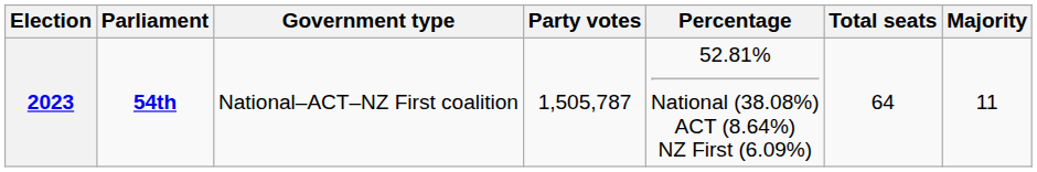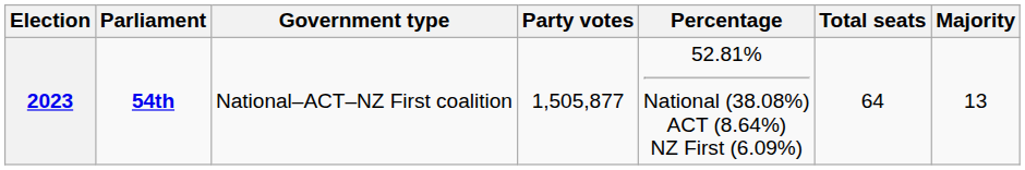2023 | Party votes: 1,505,787 -> 1,505,877
2023 | Majority: 11 -> 13
